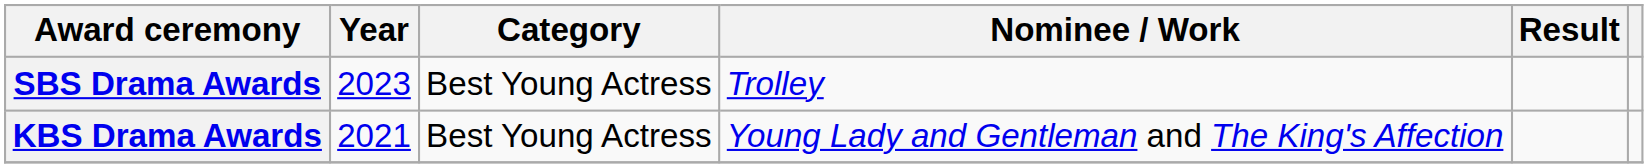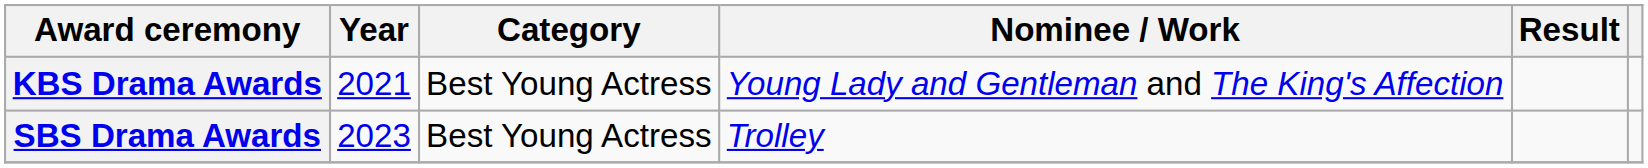rows swapped: KBS Drama Awards <-> SBS Drama Awards
